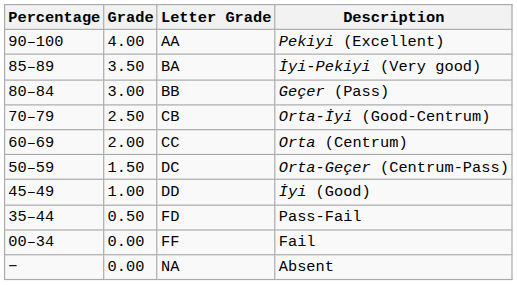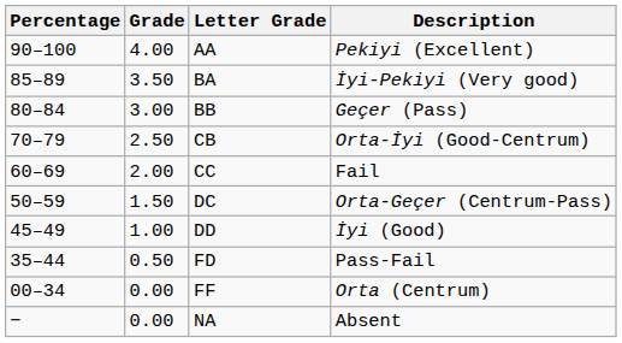CC | Description: Orta (Centrum) -> Fail
FF | Description: Fail -> Orta (Centrum)
